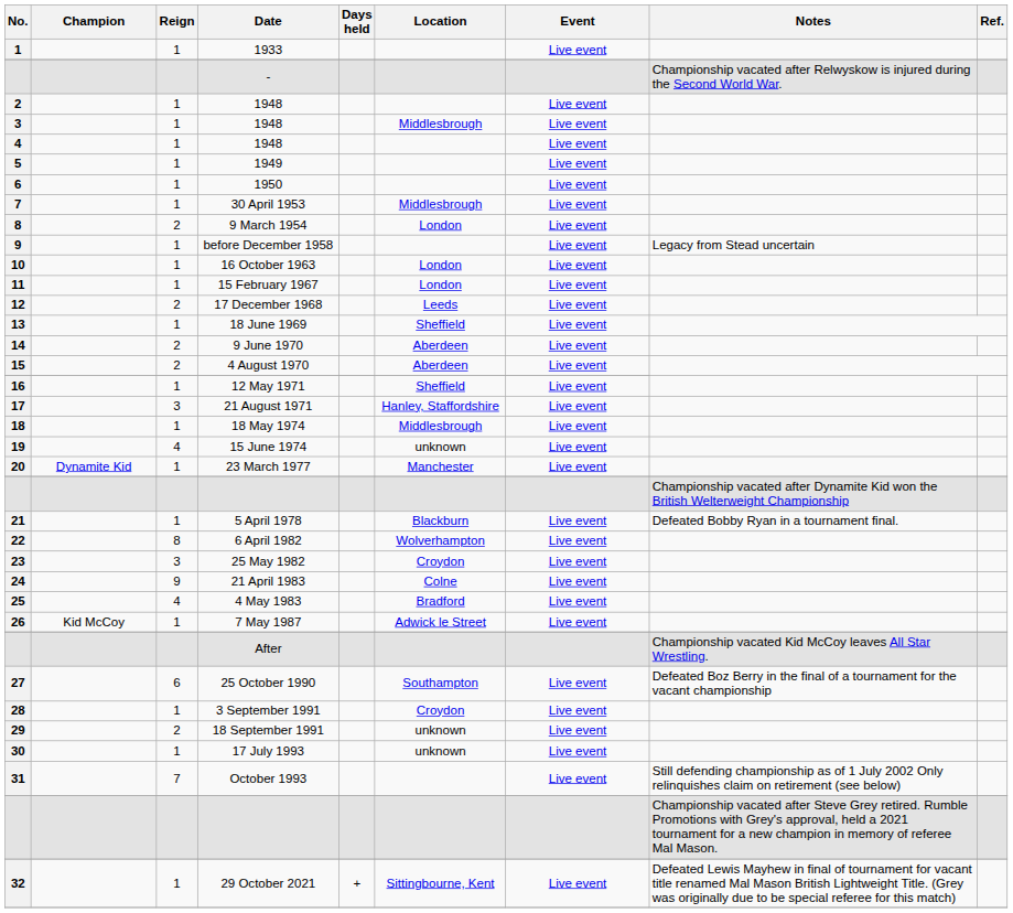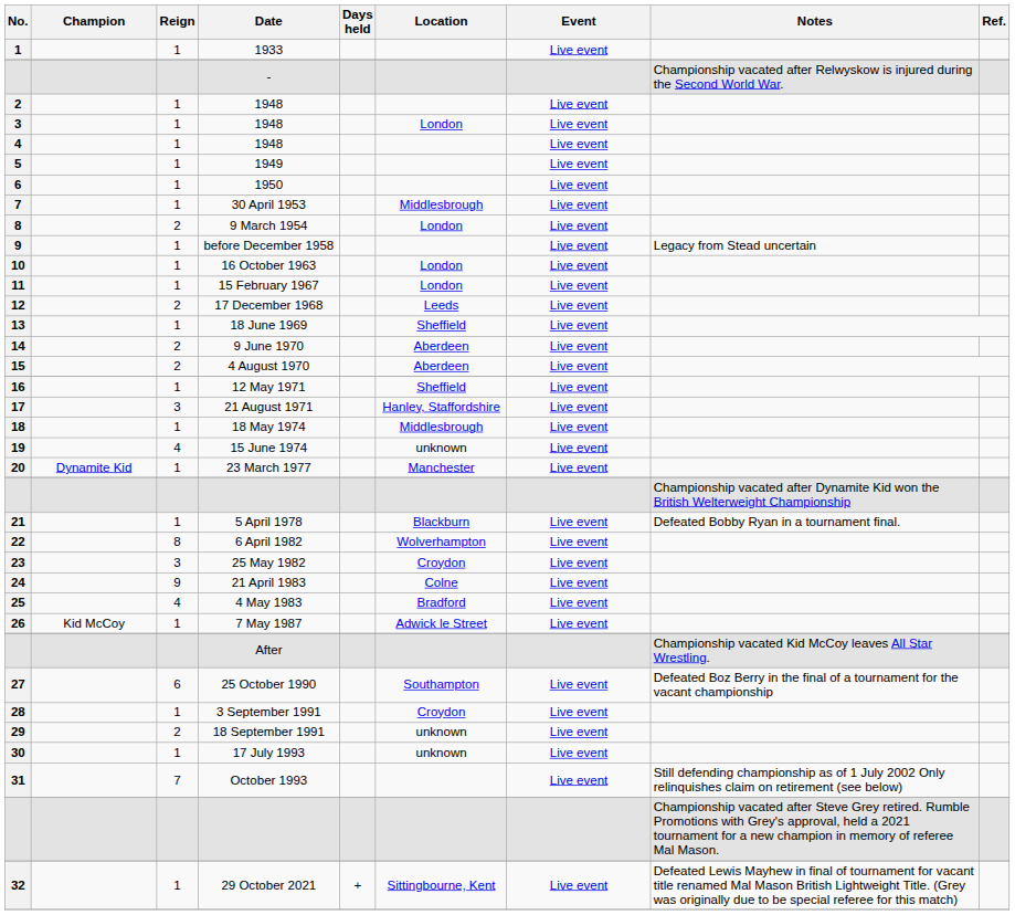3 / 1948 | Location: Middlesbrough -> London
